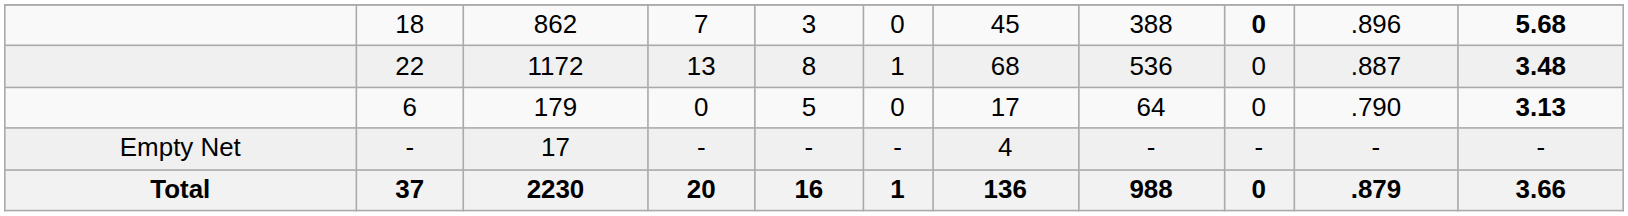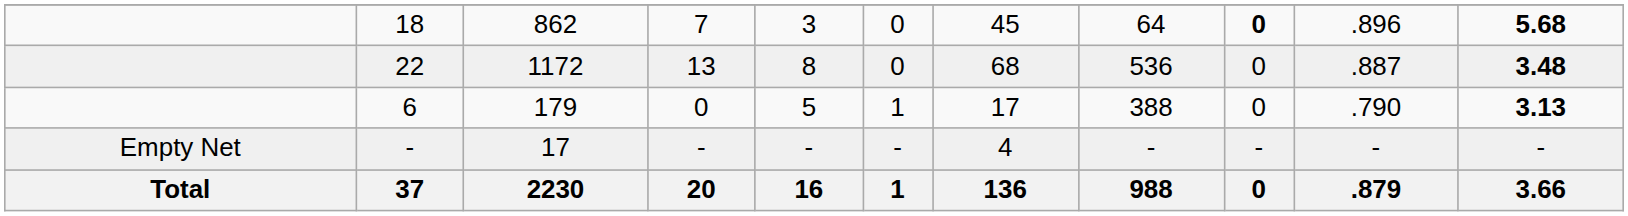18 | column 8: 388 -> 64
22 | column 6: 1 -> 0
6 | column 6: 0 -> 1
6 | column 8: 64 -> 388
